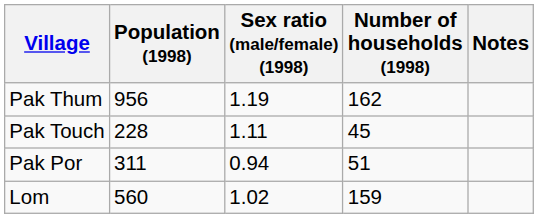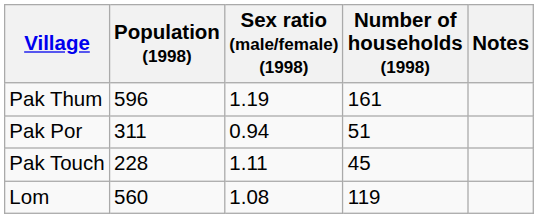Pak Thum | Population (1998): 956 -> 596
Pak Thum | Number of households (1998): 162 -> 161
rows swapped: Pak Touch <-> Pak Por
Lom | Sex ratio (male/female) (1998): 1.02 -> 1.08
Lom | Number of households (1998): 159 -> 119
